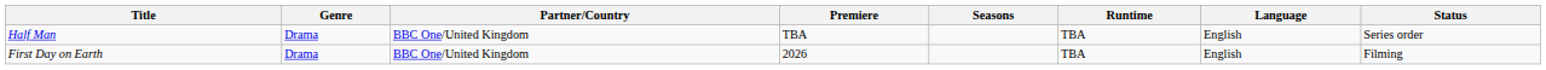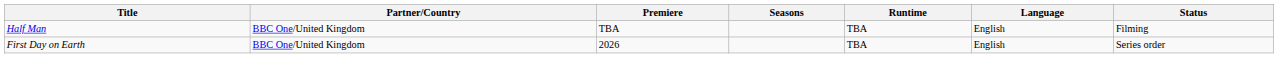- column: Genre | Drama | Drama
Half Man | Status: Series order -> Filming
First Day on Earth | Status: Filming -> Series order
